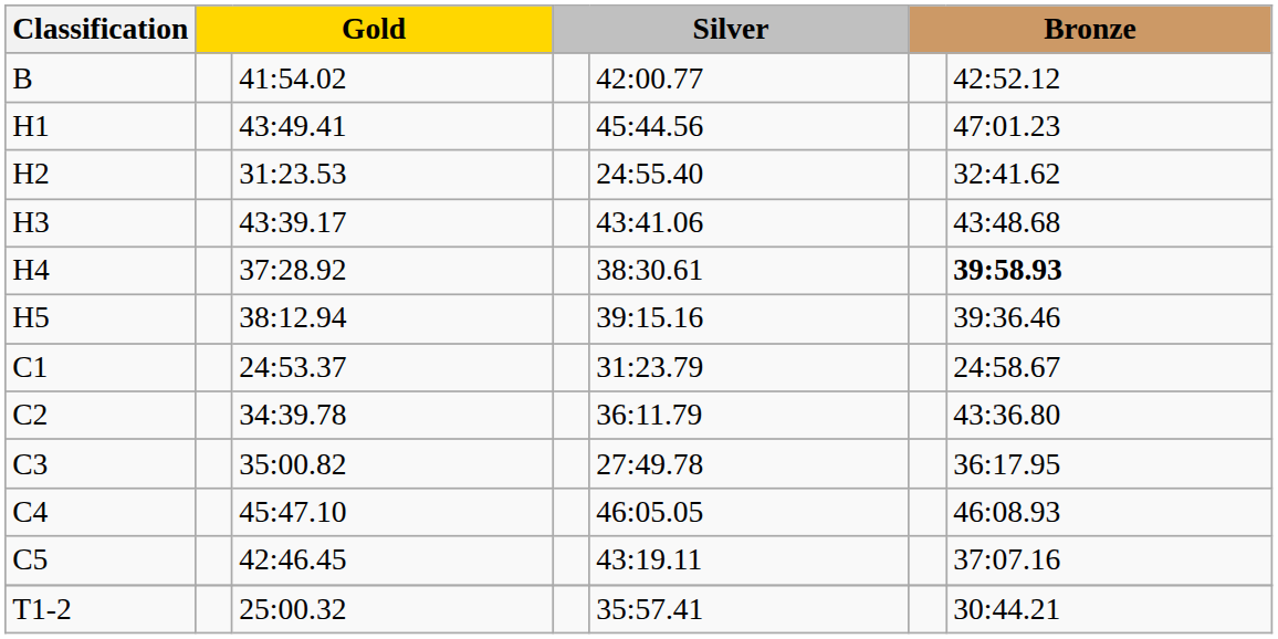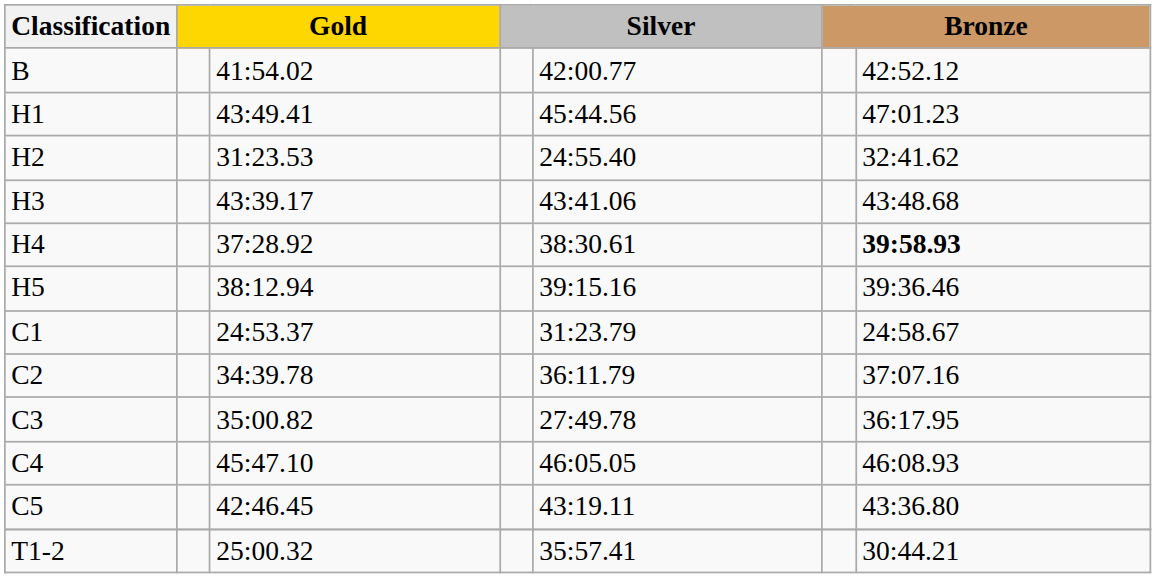C2 | column 7: 43:36.80 -> 37:07.16
C5 | column 7: 37:07.16 -> 43:36.80
